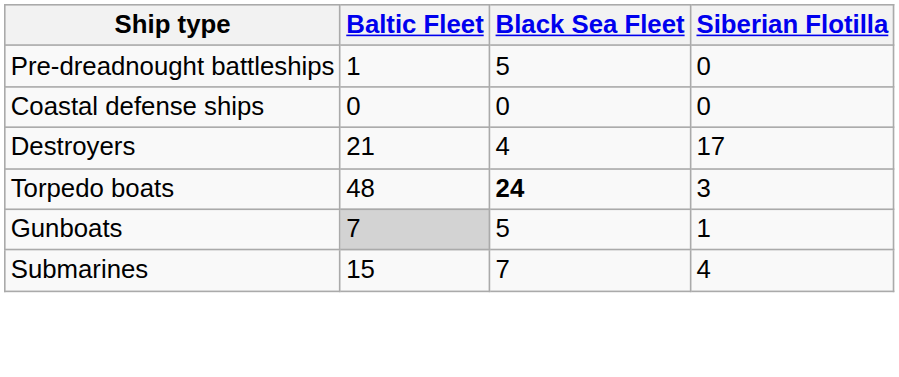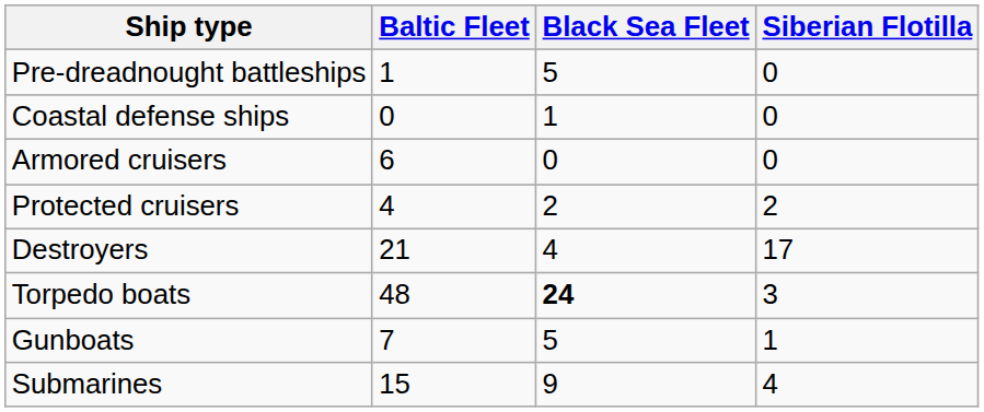Coastal defense ships | Black Sea Fleet: 0 -> 1
+ row: Armored cruisers | 6 | 0 | 0
+ row: Protected cruisers | 4 | 2 | 2
Gunboats | Baltic Fleet: lightgrey background -> no background
Submarines | Black Sea Fleet: 7 -> 9
